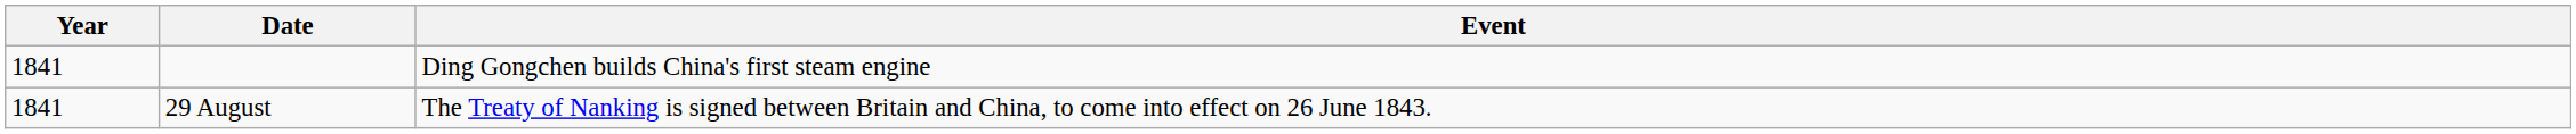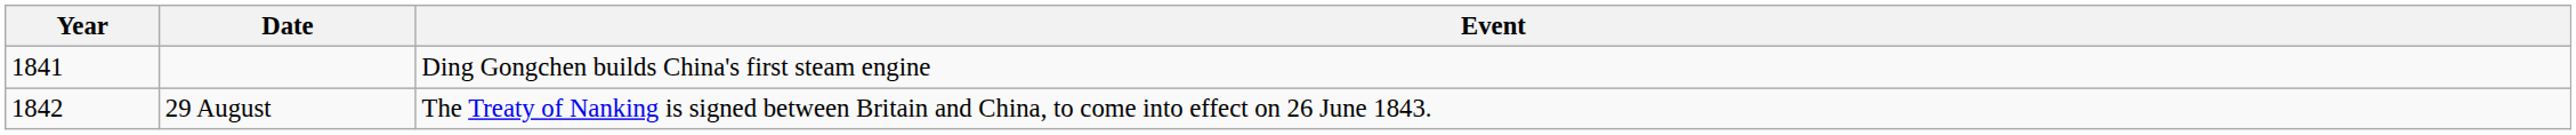29 August | Year: 1841 -> 1842
